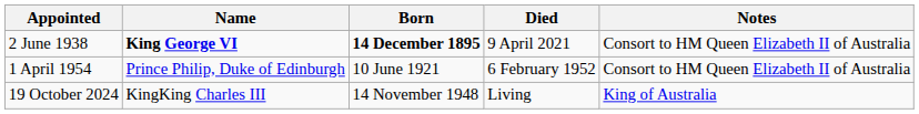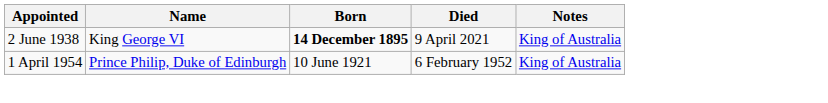2 June 1938 | Name: bold -> normal
2 June 1938 | Notes: Consort to HM Queen Elizabeth II of Australia -> King of Australia
1 April 1954 | Notes: Consort to HM Queen Elizabeth II of Australia -> King of Australia
- row: 19 October 2024 | KingKing Charles III | 14 November 1948 | Living | King of Australia
